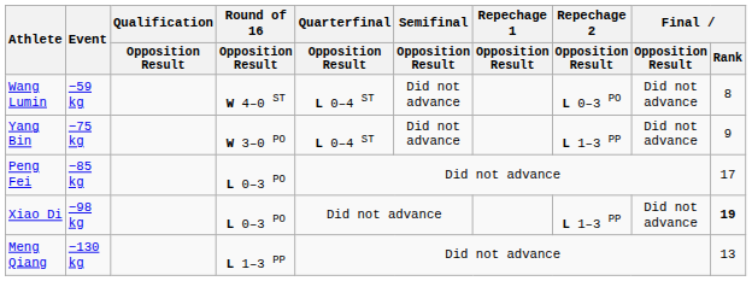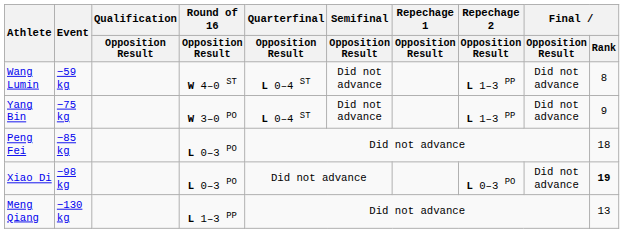Wang Lumin | Repechage 2 / Opposition Result: L 0–3 PO -> L 1–3 PP
Peng Fei | Final / Rank: 17 -> 18
Xiao Di | Repechage 2 / Opposition Result: L 1–3 PP -> L 0–3 PO
